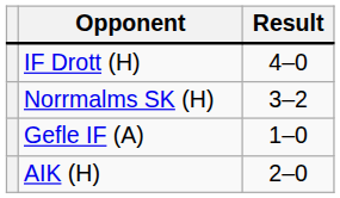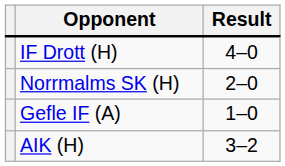Norrmalms SK (H) | Result: 3–2 -> 2–0
AIK (H) | Result: 2–0 -> 3–2
